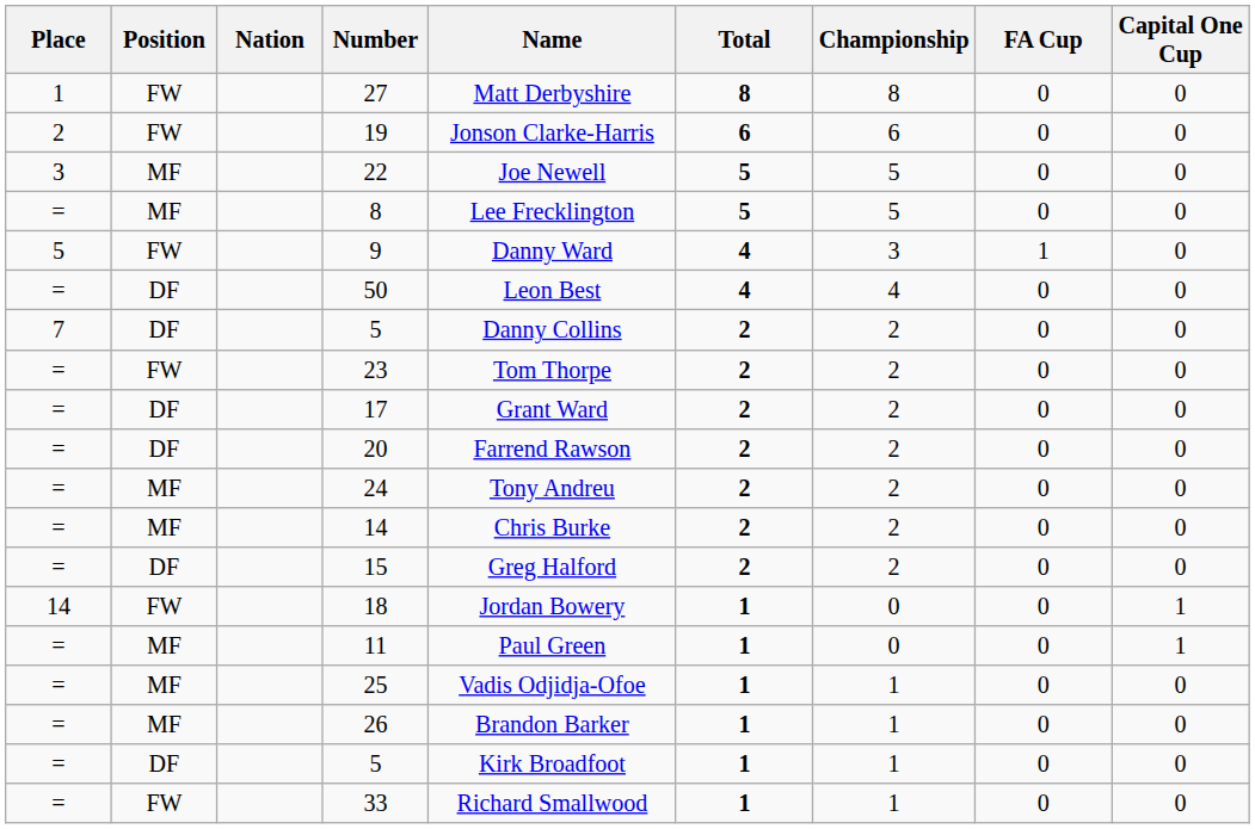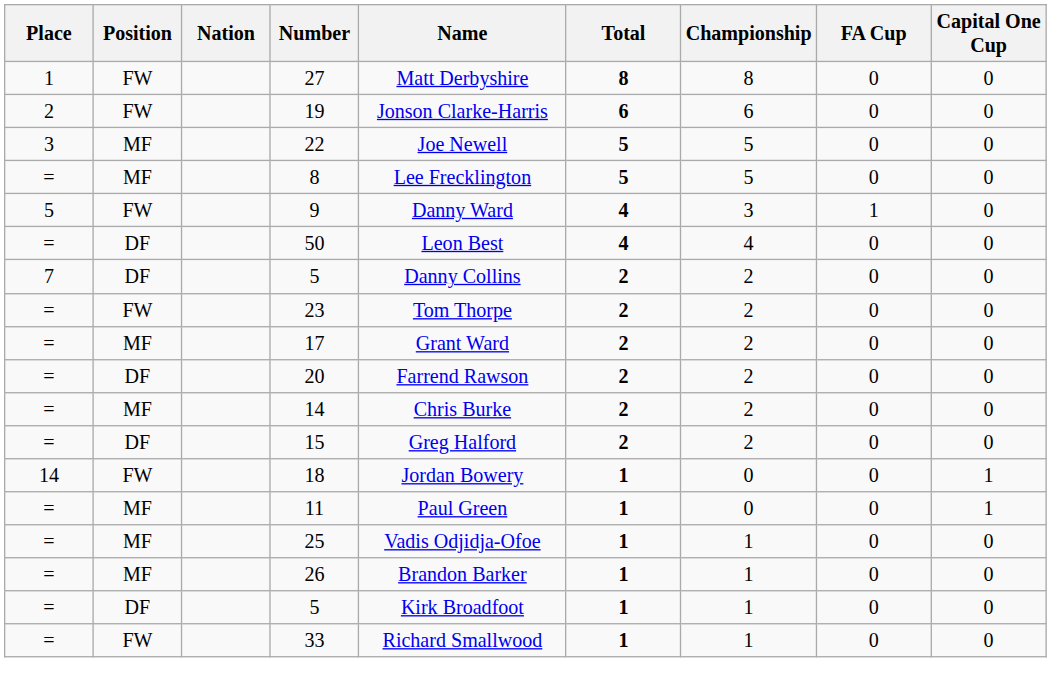17 | Position: DF -> MF
- row: = | MF | 24 | Tony Andreu | 2 | 2 | 0 | 0
